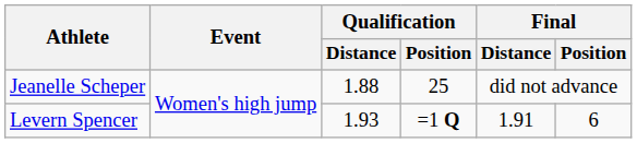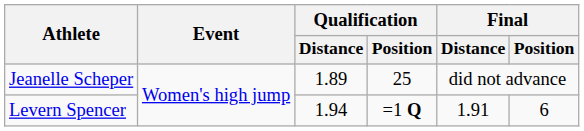Jeanelle Scheper | Qualification / Distance: 1.88 -> 1.89
Levern Spencer | Qualification / Distance: 1.93 -> 1.94
